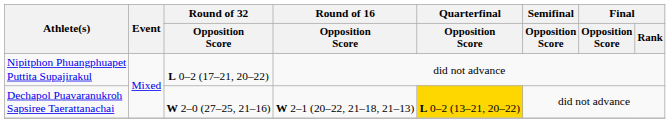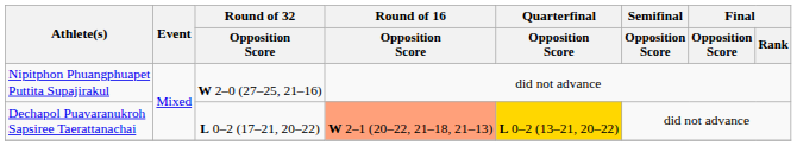Nipitphon Phuangphuapet Puttita Supajirakul | Round of 32 / Opposition Score: L 0–2 (17–21, 20–22) -> W 2–0 (27–25, 21–16)
Dechapol Puavaranukroh Sapsiree Taerattanachai | Round of 32 / Opposition Score: W 2–0 (27–25, 21–16) -> L 0–2 (17–21, 20–22)
Dechapol Puavaranukroh Sapsiree Taerattanachai | Round of 16 / Opposition Score: no background -> lightsalmon background
